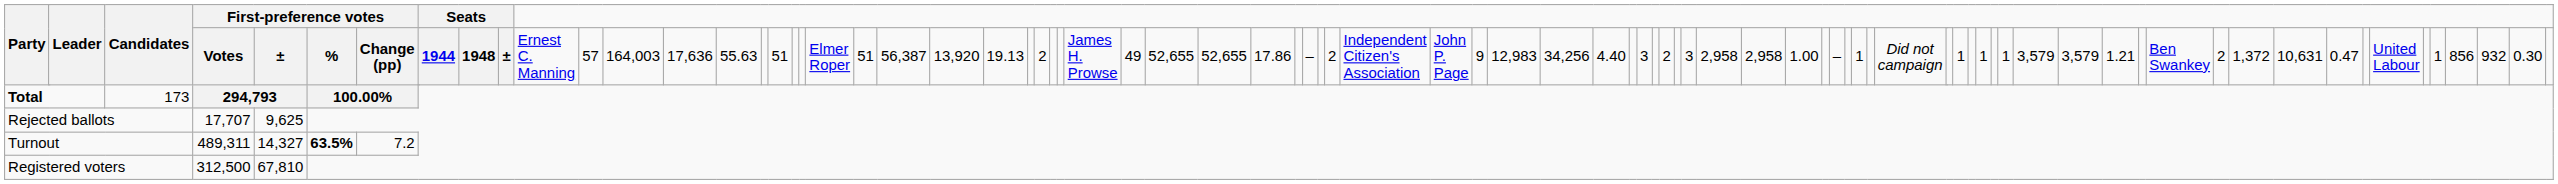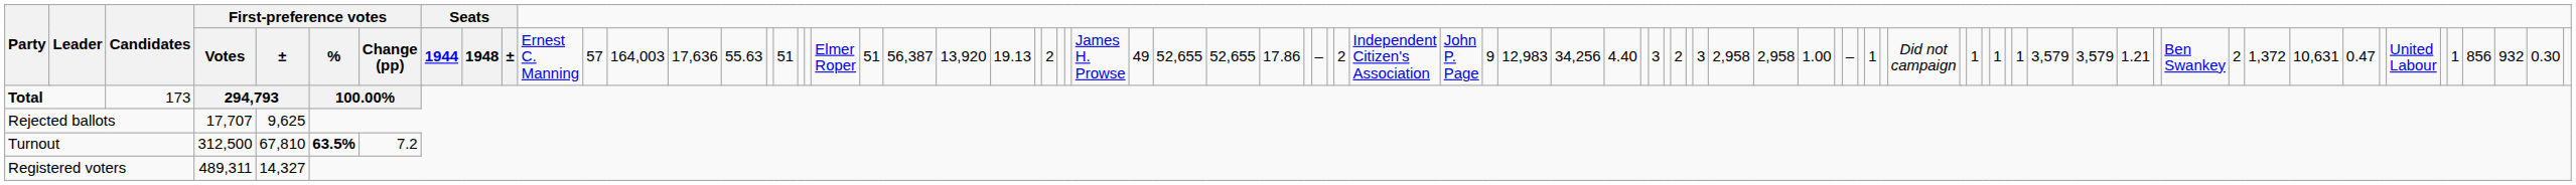Turnout | column 5: 489,311 -> 312,500
Turnout | column 6: 14,327 -> 67,810
Registered voters | column 5: 312,500 -> 489,311
Registered voters | column 6: 67,810 -> 14,327
